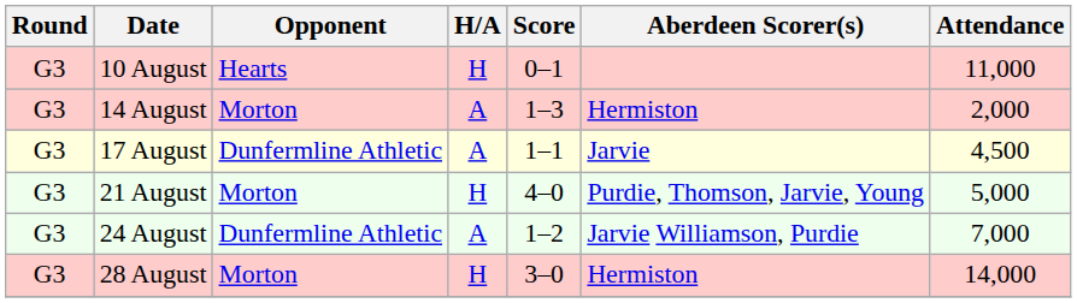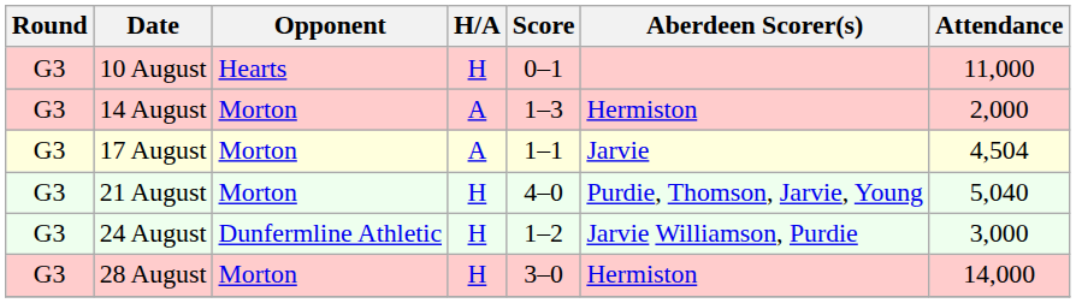17 August | Opponent: Dunfermline Athletic -> Morton
17 August | Attendance: 4,500 -> 4,504
21 August | Attendance: 5,000 -> 5,040
24 August | H/A: A -> H
24 August | Attendance: 7,000 -> 3,000
